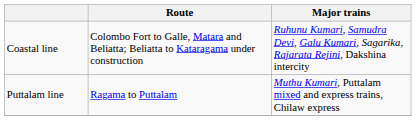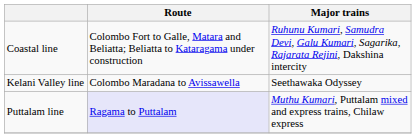+ row: Kelani Valley line | Colombo Maradana to Avissawella | Seethawaka Odyssey
Puttalam line | Route: no background -> lavender background
